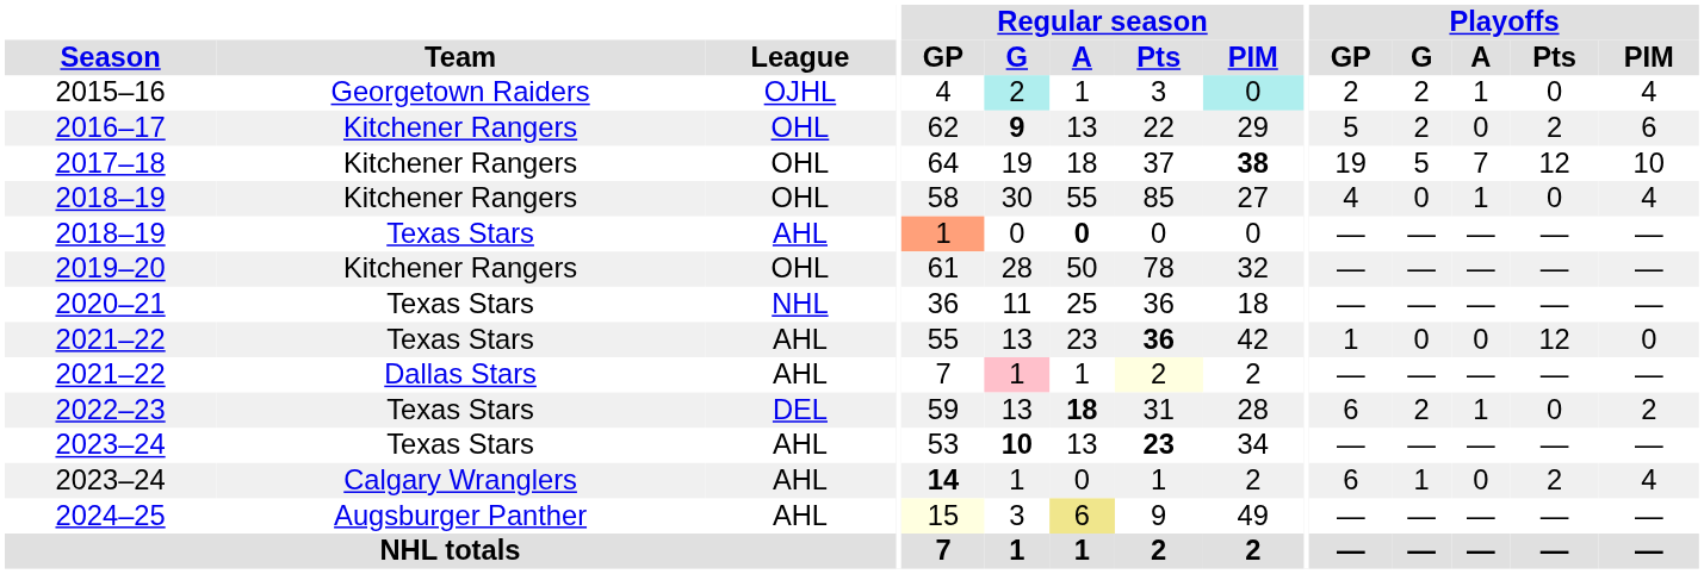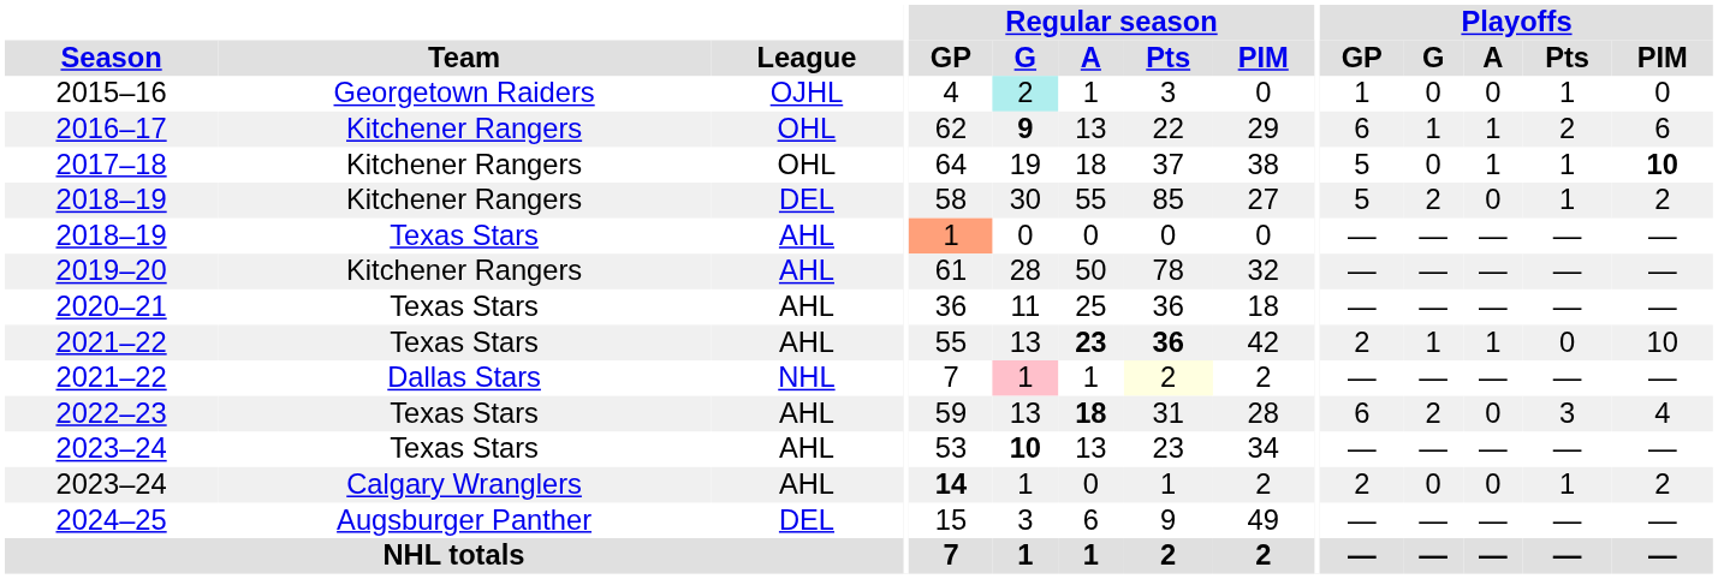2015–16 | Regular season / PIM: paleturquoise background -> no background
2015–16 | Playoffs / GP: 2 -> 1
2015–16 | Playoffs / G: 2 -> 0
2015–16 | Playoffs / A: 1 -> 0
2015–16 | Playoffs / Pts: 0 -> 1
2015–16 | Playoffs / PIM: 4 -> 0
2016–17 | Playoffs / GP: 5 -> 6
2016–17 | Playoffs / G: 2 -> 1
2016–17 | Playoffs / A: 0 -> 1
2017–18 | Regular season / PIM: bold -> normal
2017–18 | Playoffs / GP: 19 -> 5
2017–18 | Playoffs / G: 5 -> 0
2017–18 | Playoffs / A: 7 -> 1
2017–18 | Playoffs / Pts: 12 -> 1
2017–18 | Playoffs / PIM: normal -> bold
2018–19 / Kitchener Rangers | League: OHL -> DEL
2018–19 / Kitchener Rangers | Playoffs / GP: 4 -> 5
2018–19 / Kitchener Rangers | Playoffs / G: 0 -> 2
2018–19 / Kitchener Rangers | Playoffs / A: 1 -> 0
2018–19 / Kitchener Rangers | Playoffs / Pts: 0 -> 1
2018–19 / Kitchener Rangers | Playoffs / PIM: 4 -> 2
2018–19 / Texas Stars | Regular season / A: bold -> normal
2019–20 | League: OHL -> AHL
2020–21 | League: NHL -> AHL
2021–22 / Texas Stars | Regular season / A: normal -> bold
2021–22 / Texas Stars | Playoffs / GP: 1 -> 2
2021–22 / Texas Stars | Playoffs / G: 0 -> 1
2021–22 / Texas Stars | Playoffs / A: 0 -> 1
2021–22 / Texas Stars | Playoffs / Pts: 12 -> 0
2021–22 / Texas Stars | Playoffs / PIM: 0 -> 10
2021–22 / Dallas Stars | League: AHL -> NHL
2022–23 | League: DEL -> AHL
2022–23 | Playoffs / A: 1 -> 0
2022–23 | Playoffs / Pts: 0 -> 3
2022–23 | Playoffs / PIM: 2 -> 4
2023–24 / Texas Stars | Regular season / Pts: bold -> normal
2023–24 / Calgary Wranglers | Playoffs / GP: 6 -> 2
2023–24 / Calgary Wranglers | Playoffs / G: 1 -> 0
2023–24 / Calgary Wranglers | Playoffs / Pts: 2 -> 1
2023–24 / Calgary Wranglers | Playoffs / PIM: 4 -> 2
2024–25 | League: AHL -> DEL
2024–25 | Regular season / GP: lightyellow background -> no background
2024–25 | Regular season / A: khaki background -> no background
